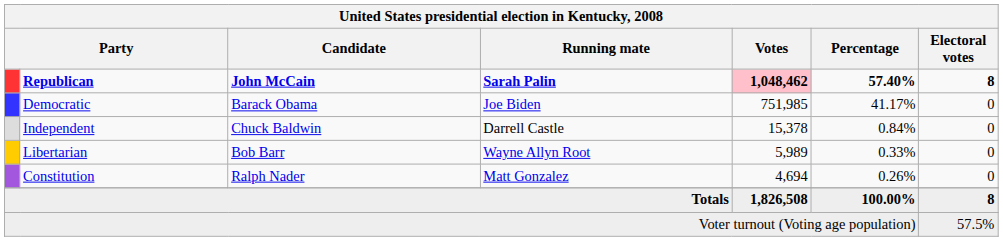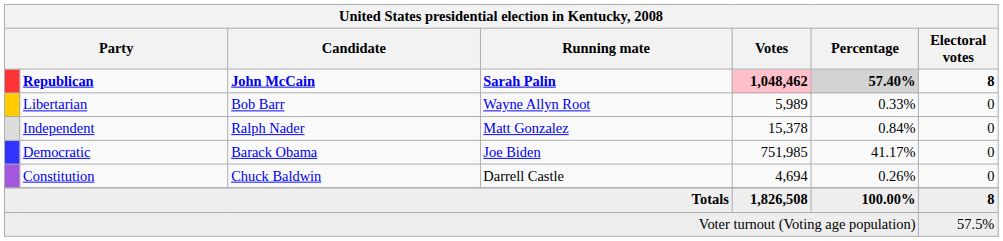Republican | Percentage: no background -> lightgrey background
rows swapped: Democratic <-> Libertarian
Independent | Candidate: Chuck Baldwin -> Ralph Nader
Independent | Running mate: Darrell Castle -> Matt Gonzalez
Constitution | Candidate: Ralph Nader -> Chuck Baldwin
Constitution | Running mate: Matt Gonzalez -> Darrell Castle
